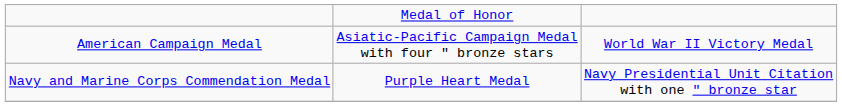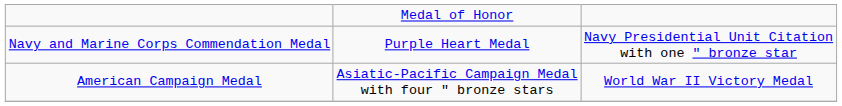rows swapped: Navy and Marine Corps Commendation Medal <-> American Campaign Medal
